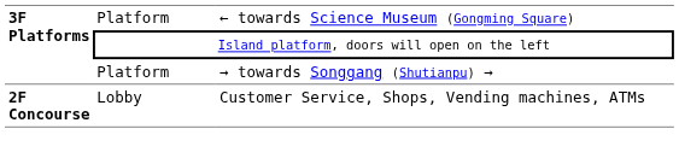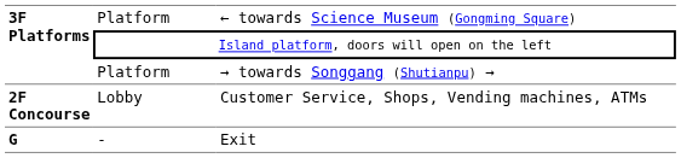+ row: G | - | Exit
